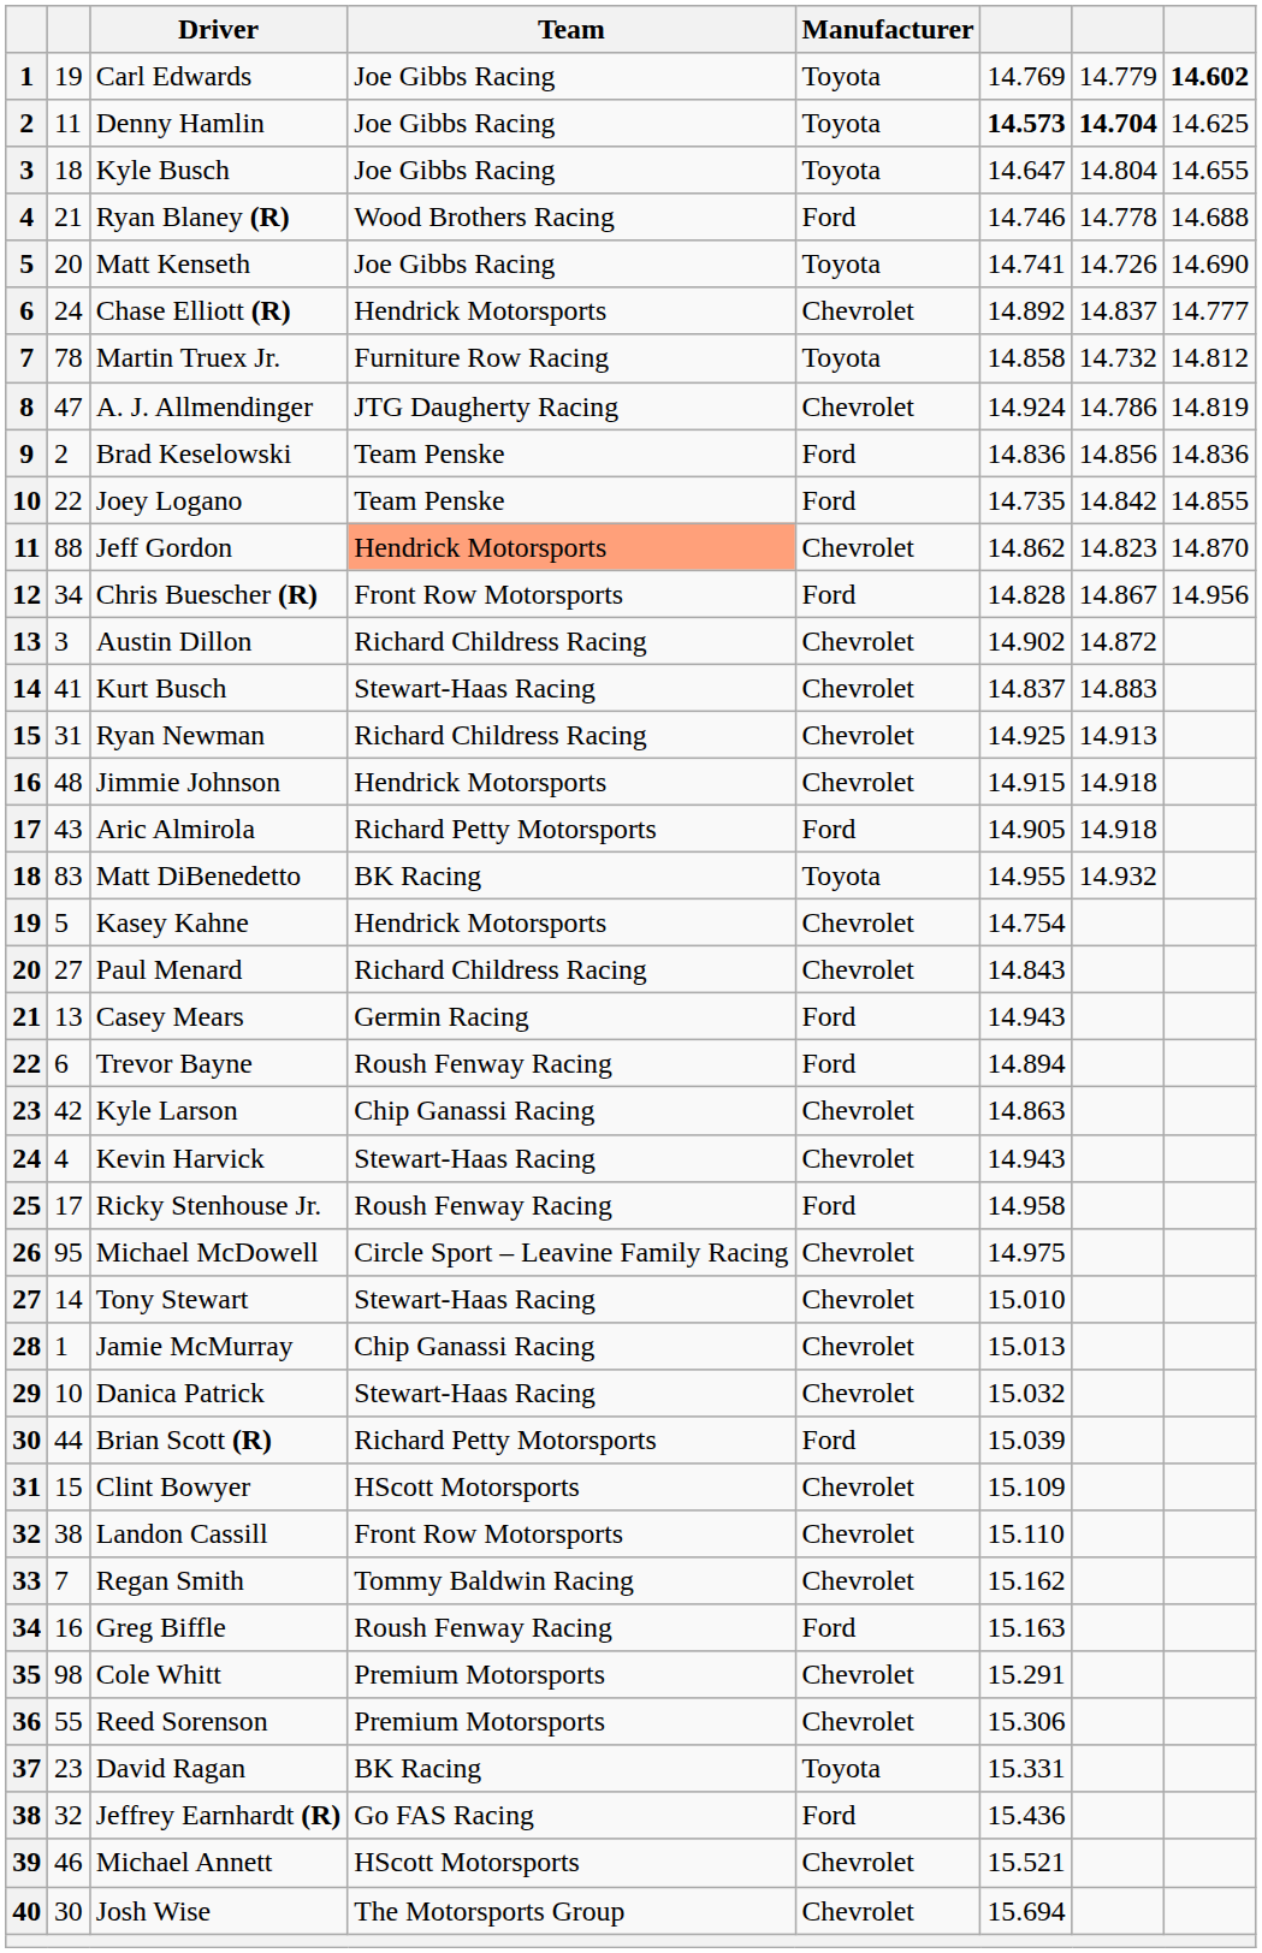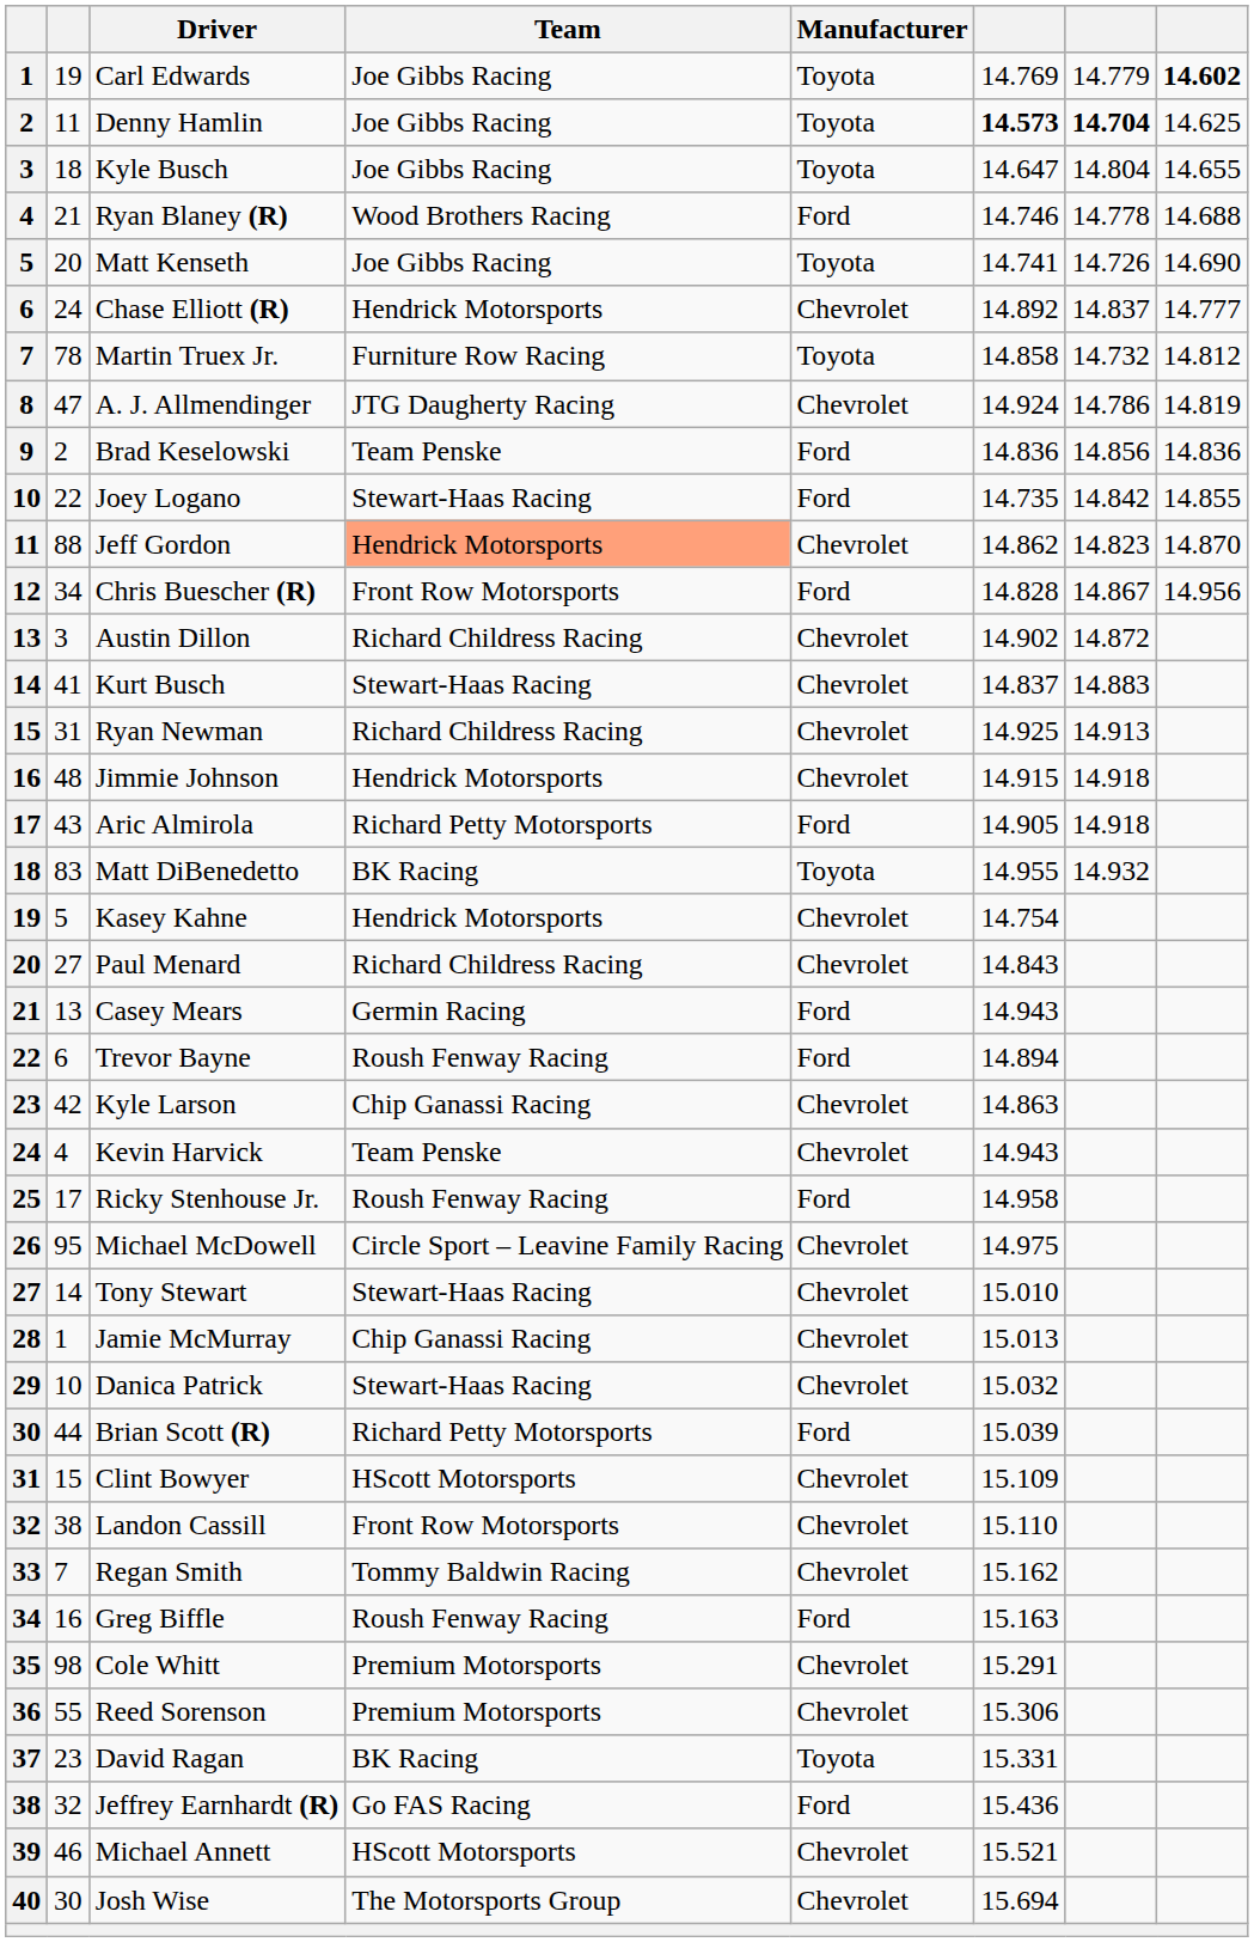Joey Logano | Team: Team Penske -> Stewart-Haas Racing
Kevin Harvick | Team: Stewart-Haas Racing -> Team Penske
